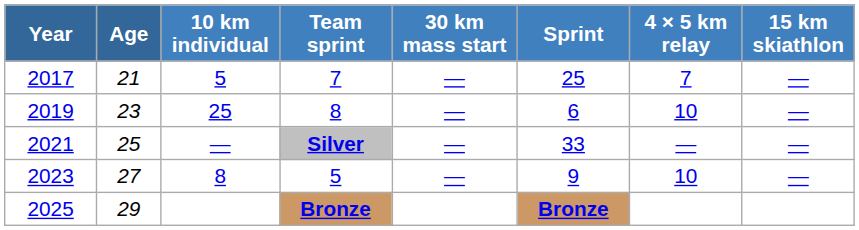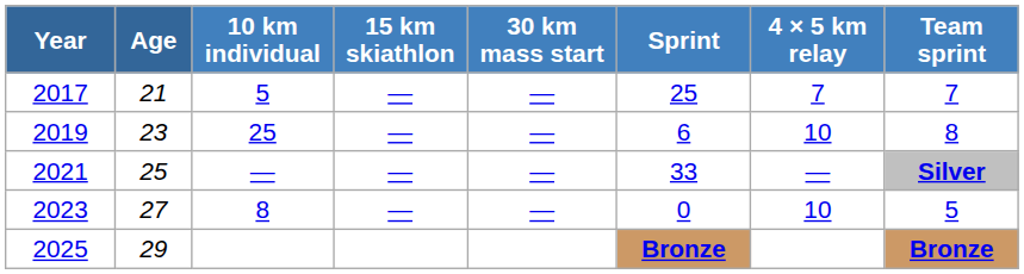columns swapped: 15 km skiathlon <-> Team sprint
2023 | Sprint: 9 -> 0
